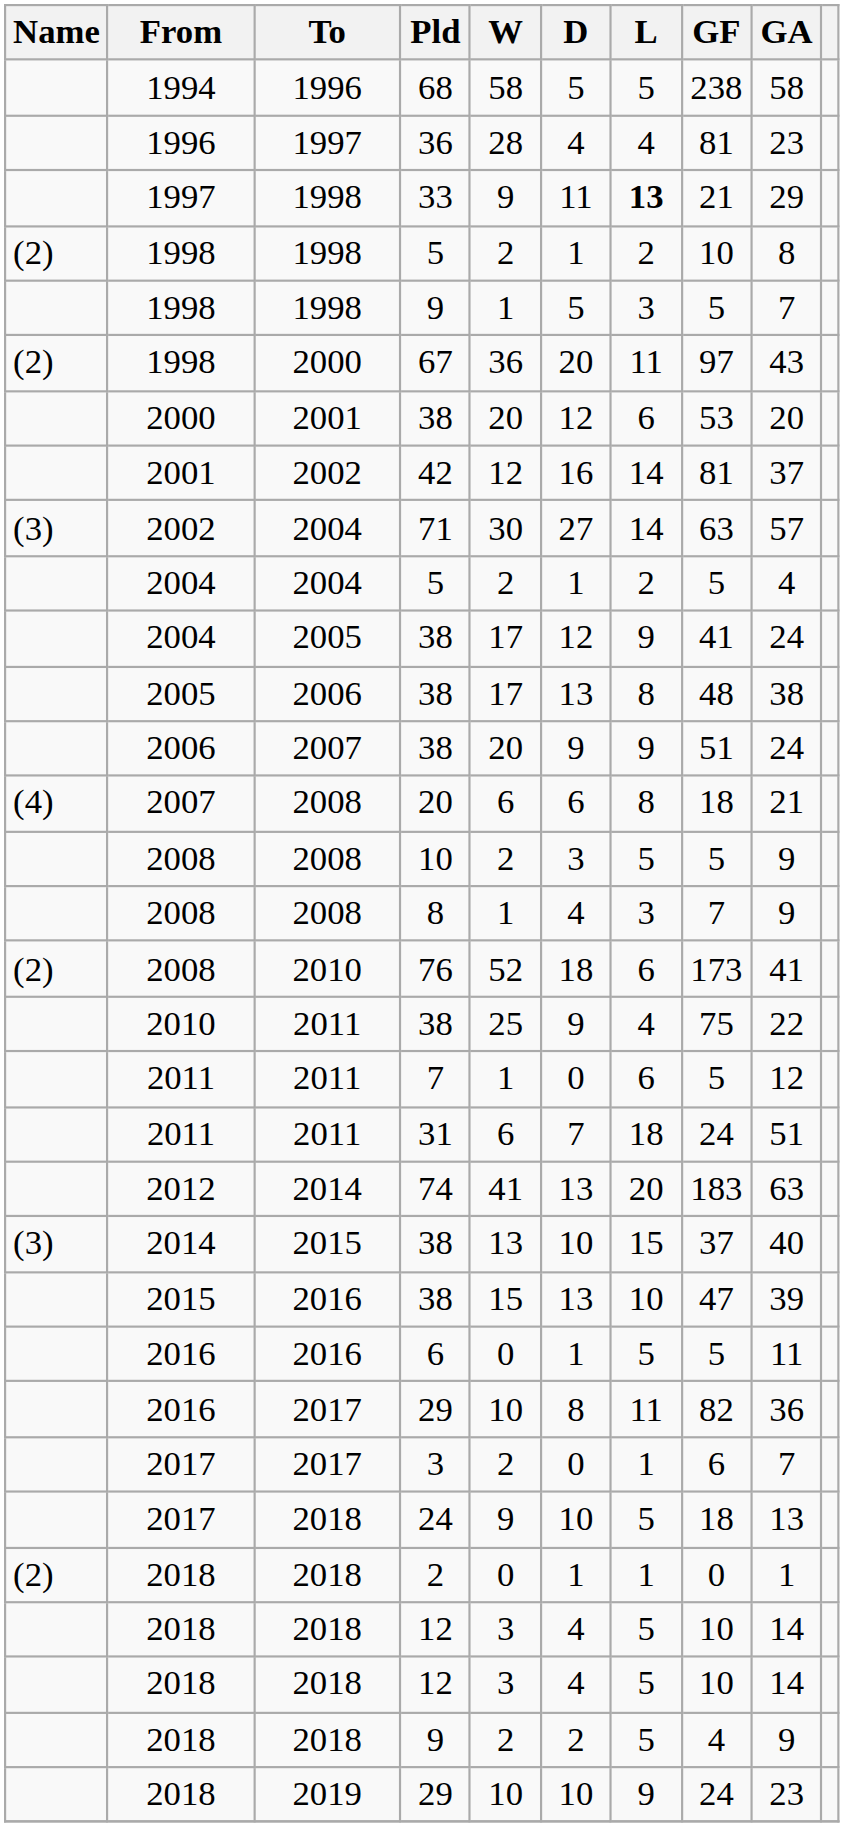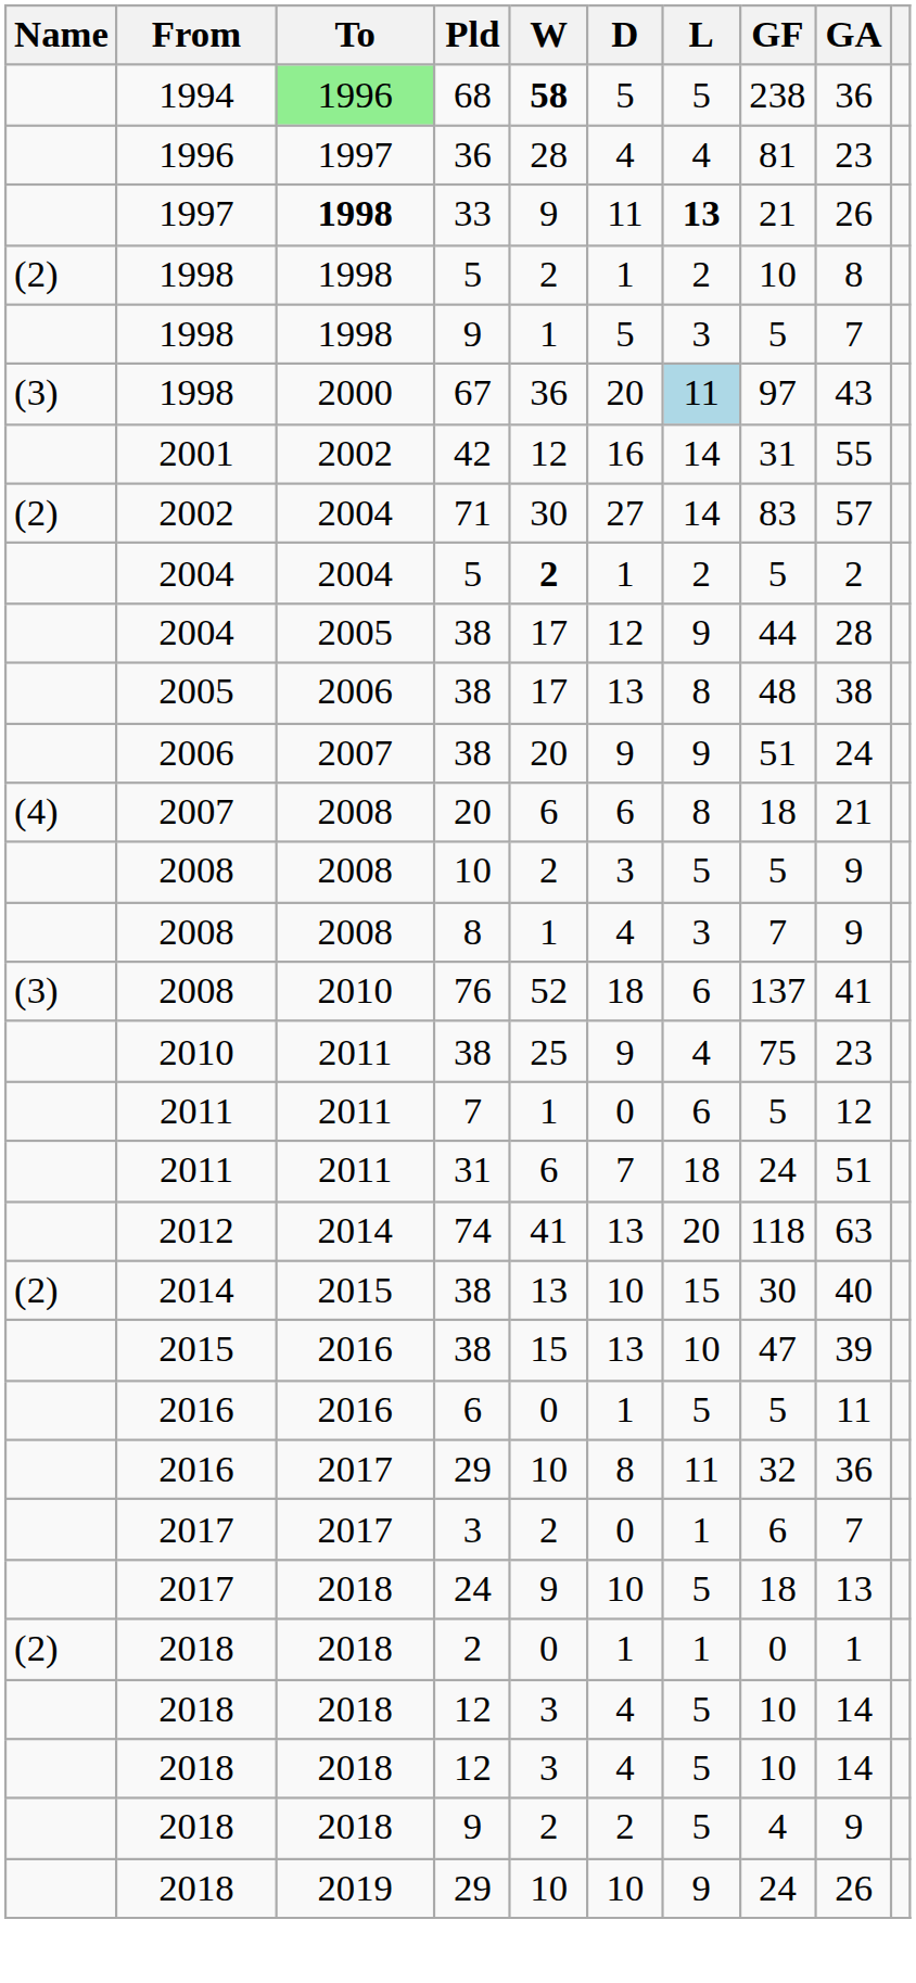68 | To: no background -> lightgreen background
68 | W: normal -> bold
68 | GA: 58 -> 36
33 | To: normal -> bold
33 | GA: 29 -> 26
67 | Name: (2) -> (3)
67 | L: no background -> lightblue background
- row: 2000 | 2001 | 38 | 20 | 12 | 6 | 53 | 20
42 | GF: 81 -> 31
42 | GA: 37 -> 55
71 | Name: (3) -> (2)
71 | GF: 63 -> 83
2004 / 5 | W: normal -> bold
2004 / 5 | GA: 4 -> 2
2004 / 38 | GF: 41 -> 44
2004 / 38 | GA: 24 -> 28
76 | Name: (2) -> (3)
76 | GF: 173 -> 137
2010 / 38 | GA: 22 -> 23
74 | GF: 183 -> 118
2014 / 38 | Name: (3) -> (2)
2014 / 38 | GF: 37 -> 30
2016 / 29 | GF: 82 -> 32
2018 / 29 | GA: 23 -> 26
